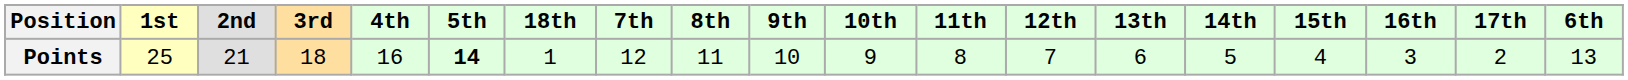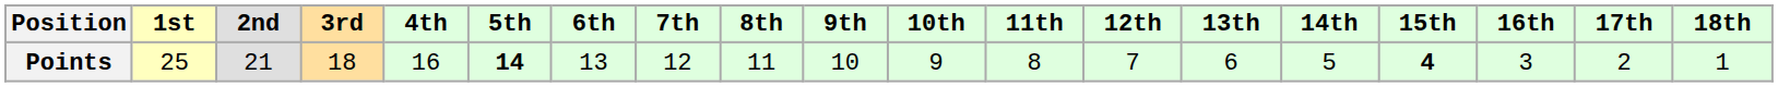columns swapped: 6th <-> 18th
Points | 15th: normal -> bold
